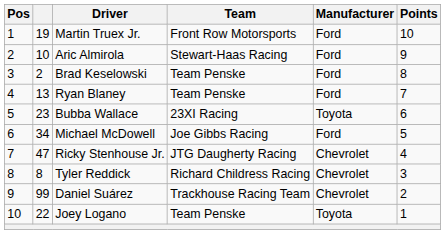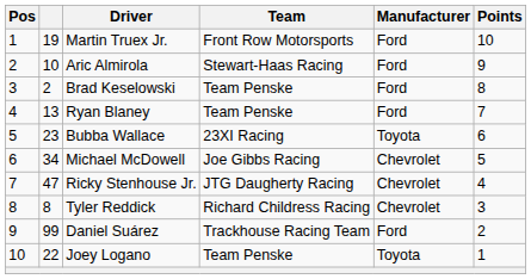Michael McDowell | Manufacturer: Ford -> Chevrolet
Daniel Suárez | Manufacturer: Chevrolet -> Ford
